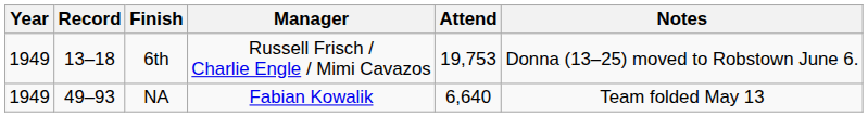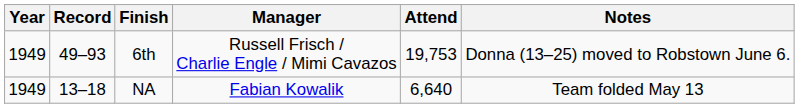6th | Record: 13–18 -> 49–93
NA | Record: 49–93 -> 13–18
